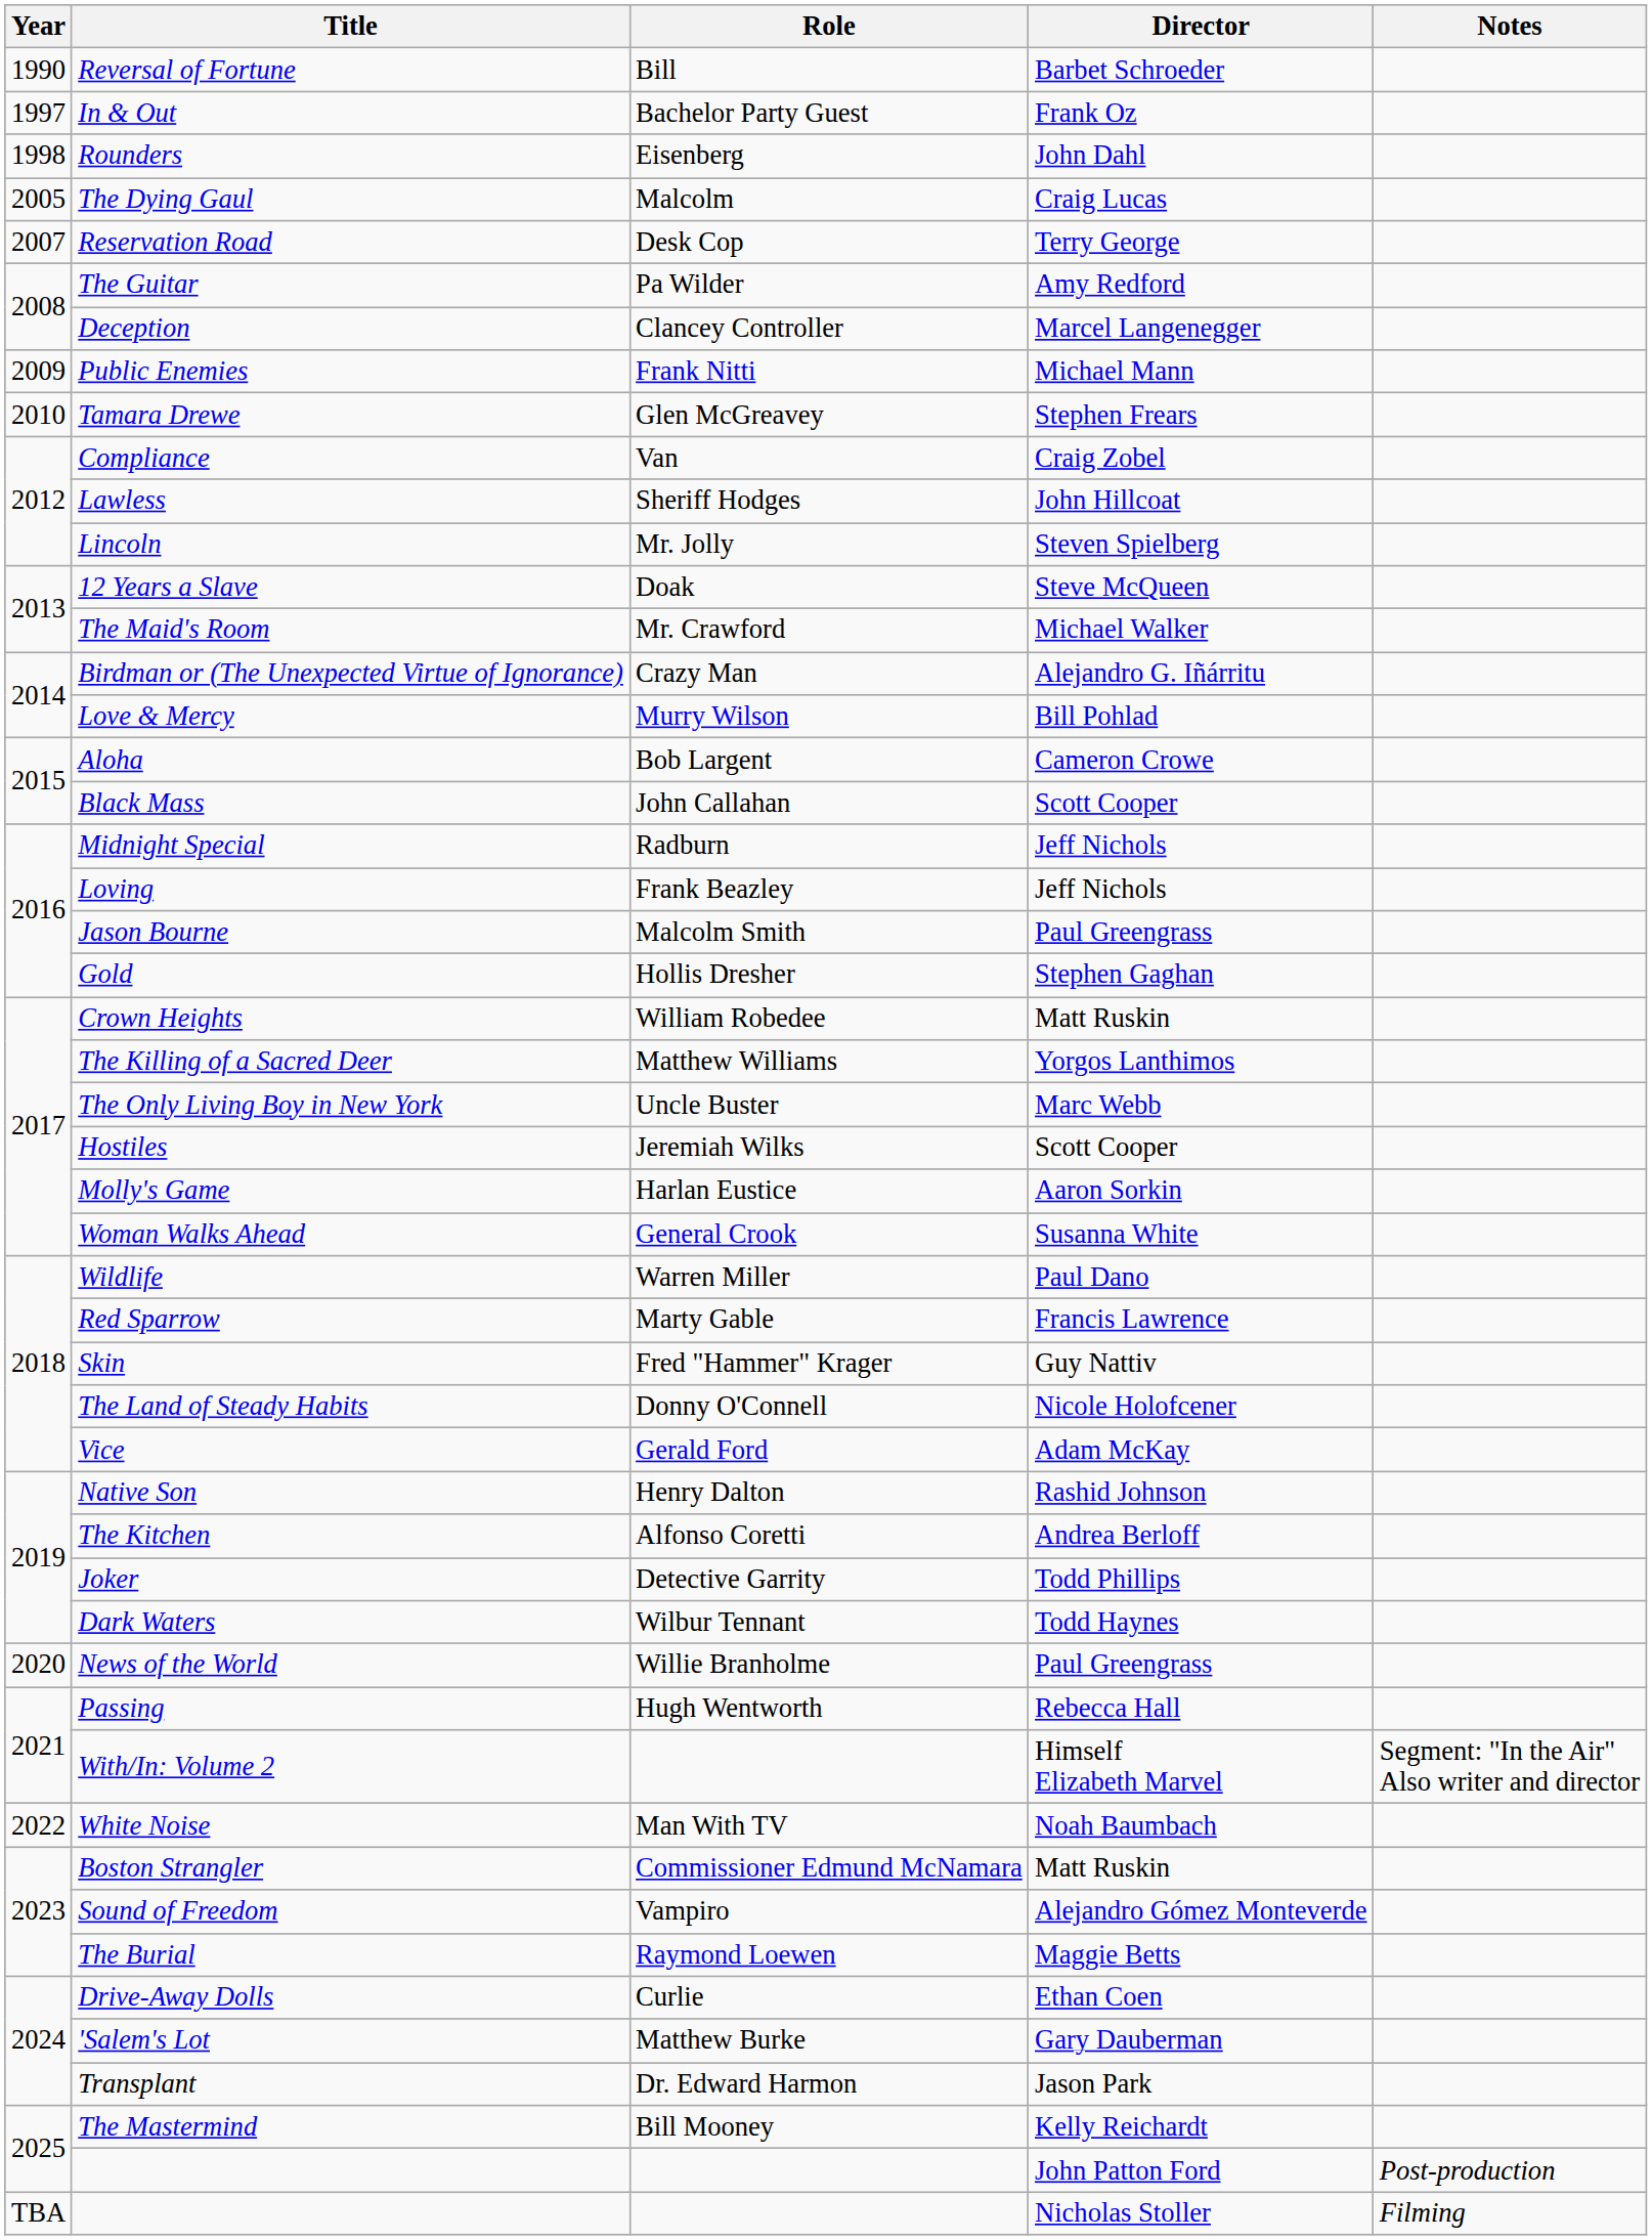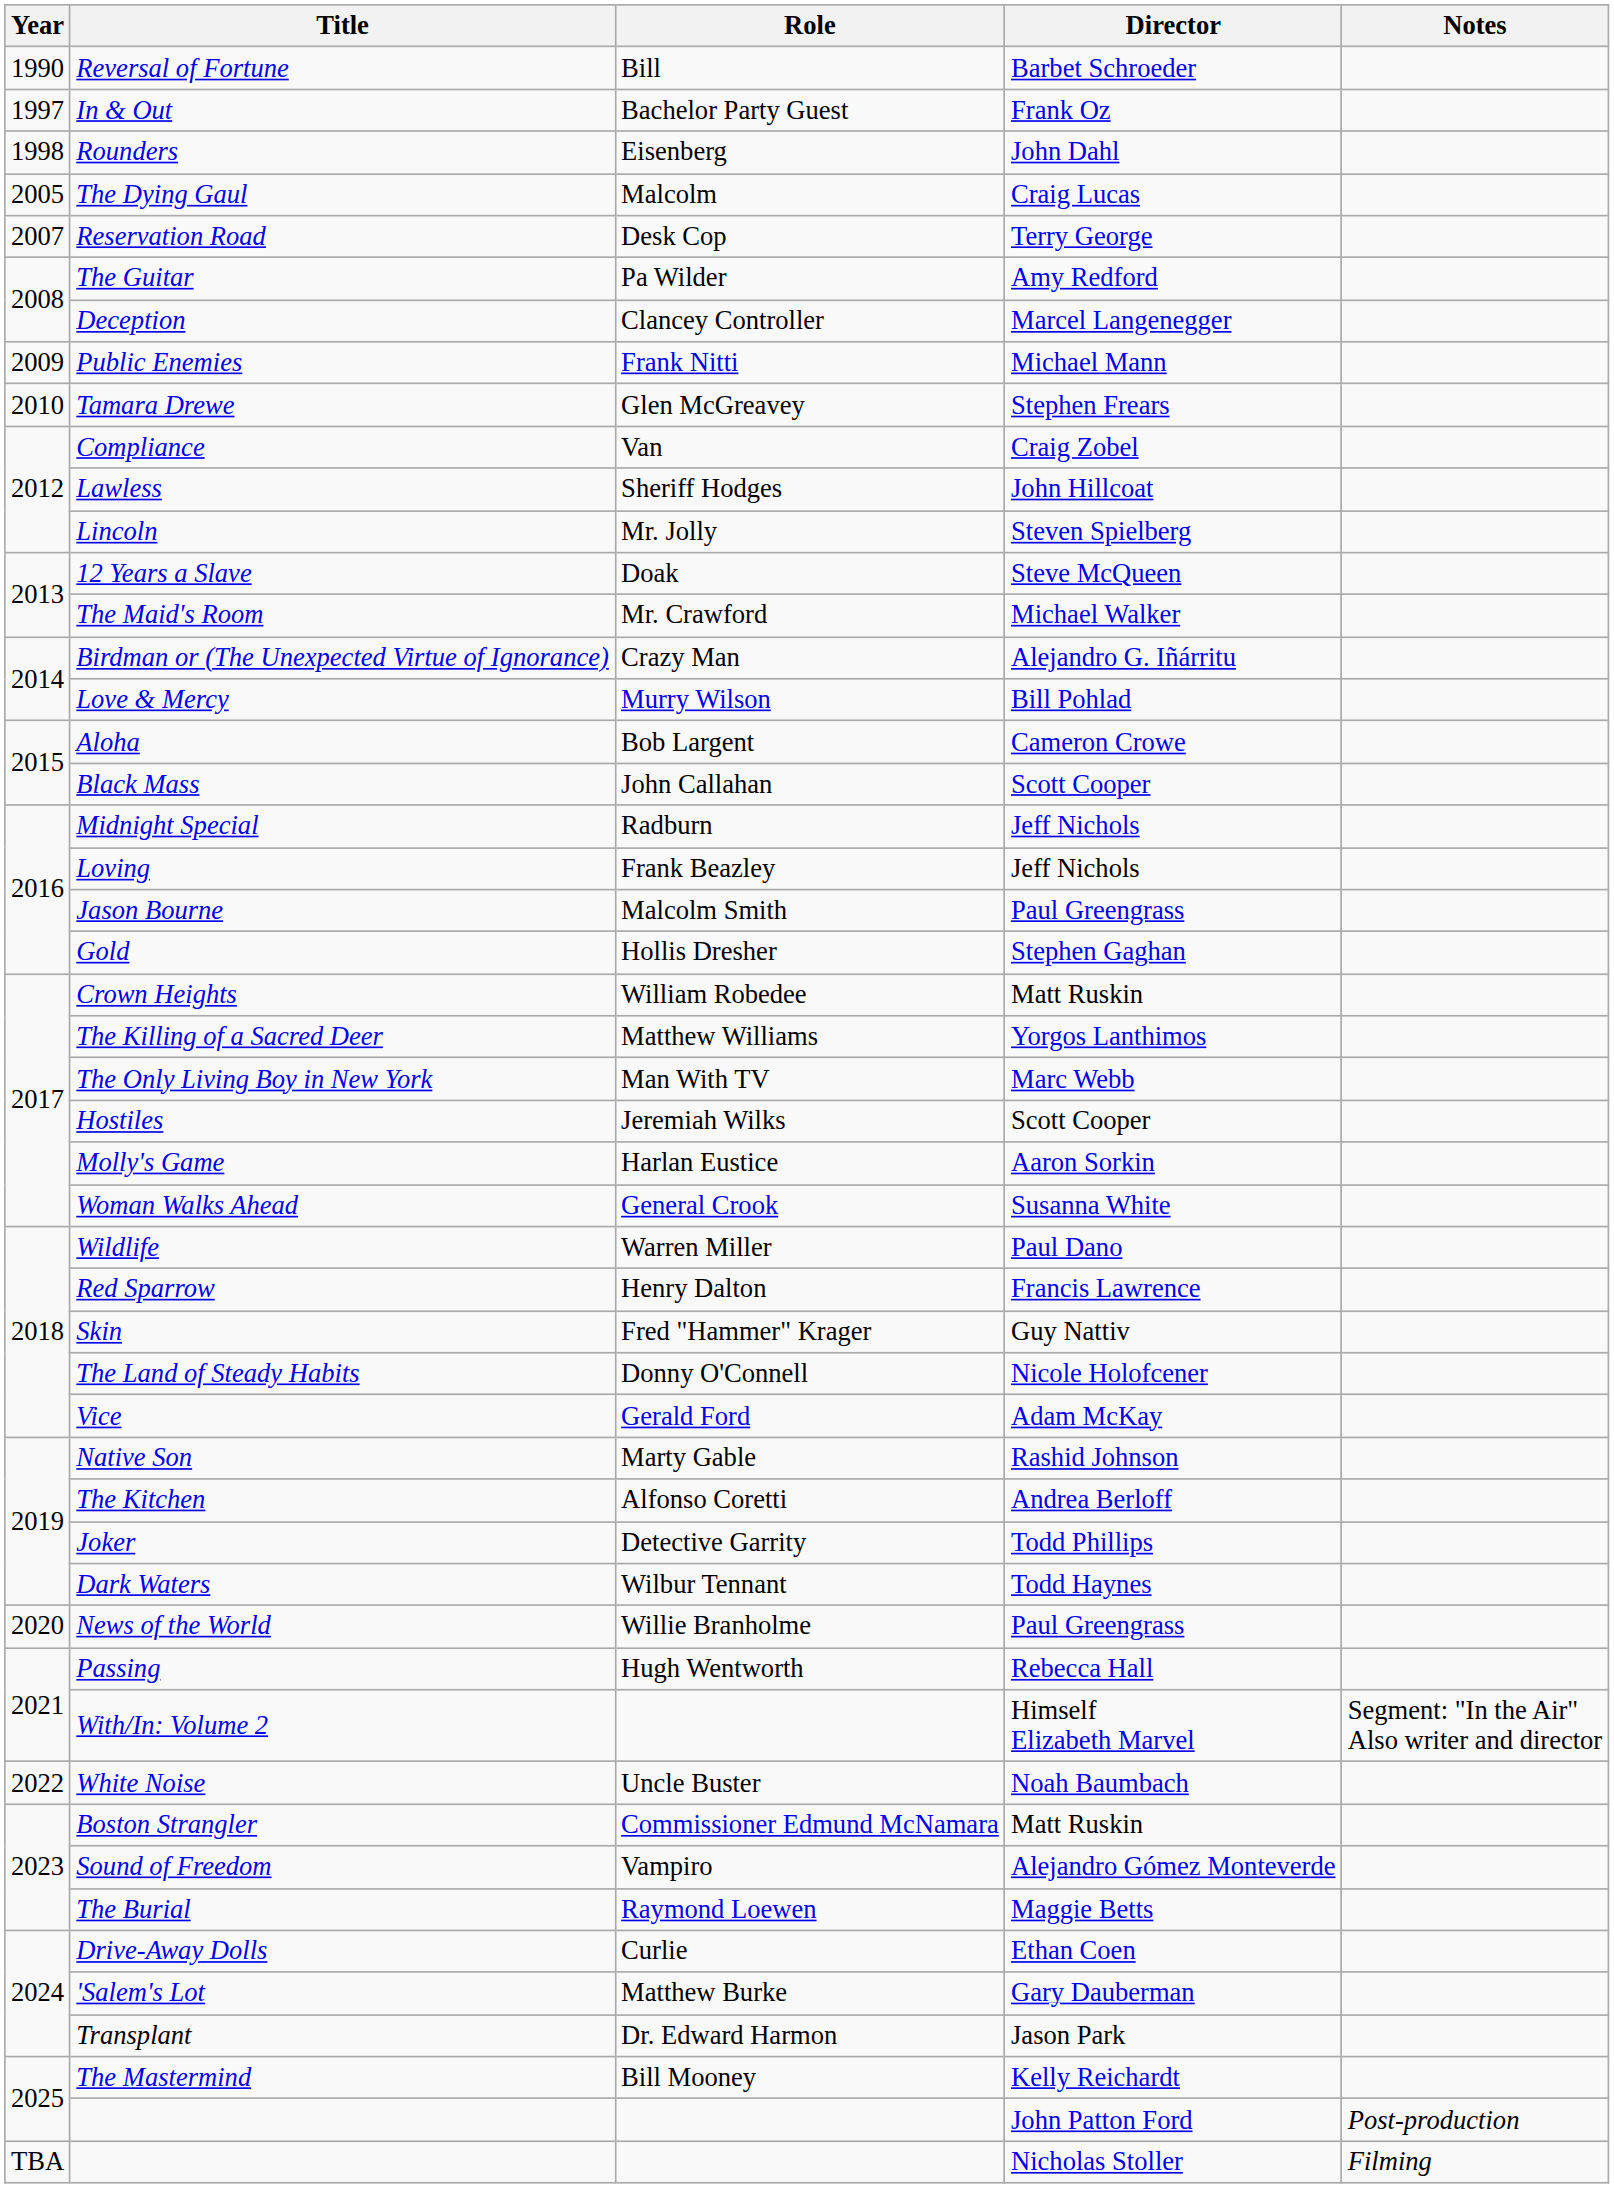The Only Living Boy in New York | Role: Uncle Buster -> Man With TV
Red Sparrow | Role: Marty Gable -> Henry Dalton
Native Son | Role: Henry Dalton -> Marty Gable
White Noise | Role: Man With TV -> Uncle Buster
